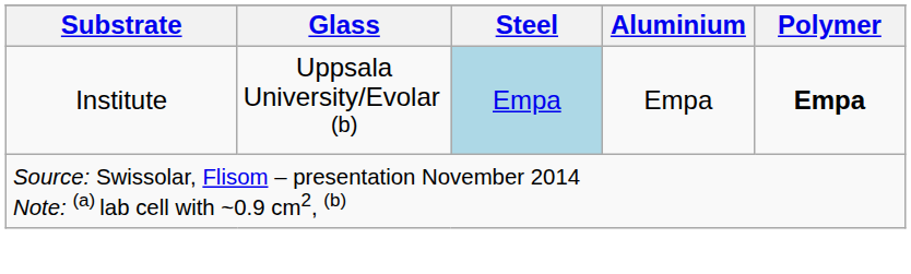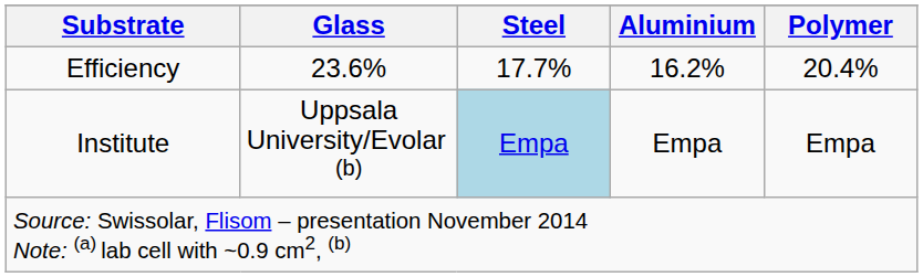+ row: Efficiency | 23.6% | 17.7% | 16.2% | 20.4%
Institute | Polymer: bold -> normal
